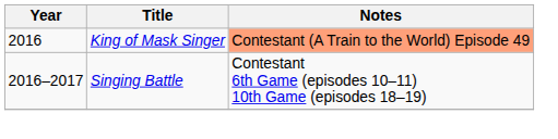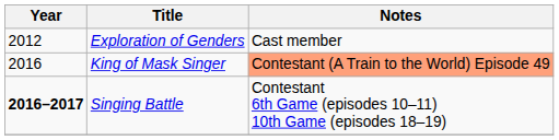+ row: 2012 | Exploration of Genders | Cast member
Singing Battle | Year: normal -> bold
